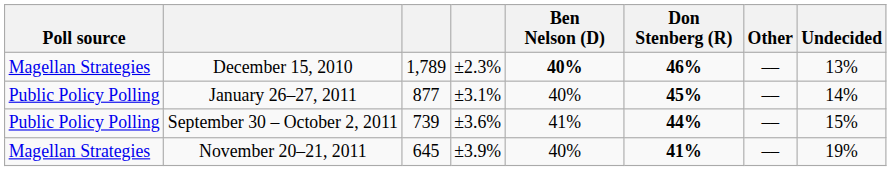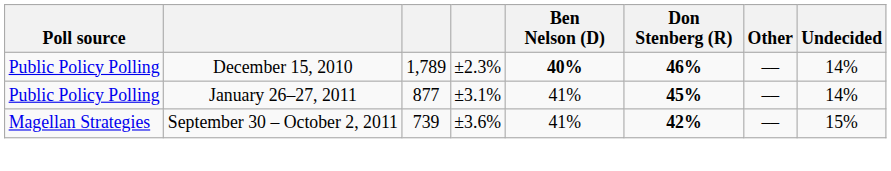December 15, 2010 | Poll source: Magellan Strategies -> Public Policy Polling
December 15, 2010 | Undecided: 13% -> 14%
January 26–27, 2011 | Ben Nelson (D): 40% -> 41%
September 30 – October 2, 2011 | Poll source: Public Policy Polling -> Magellan Strategies
September 30 – October 2, 2011 | Don Stenberg (R): 44% -> 42%
- row: Magellan Strategies | November 20–21, 2011 | 645 | ±3.9% | 40% | 41% | –– | 19%
